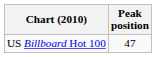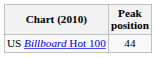US Billboard Hot 100 | Peak position: 47 -> 44
